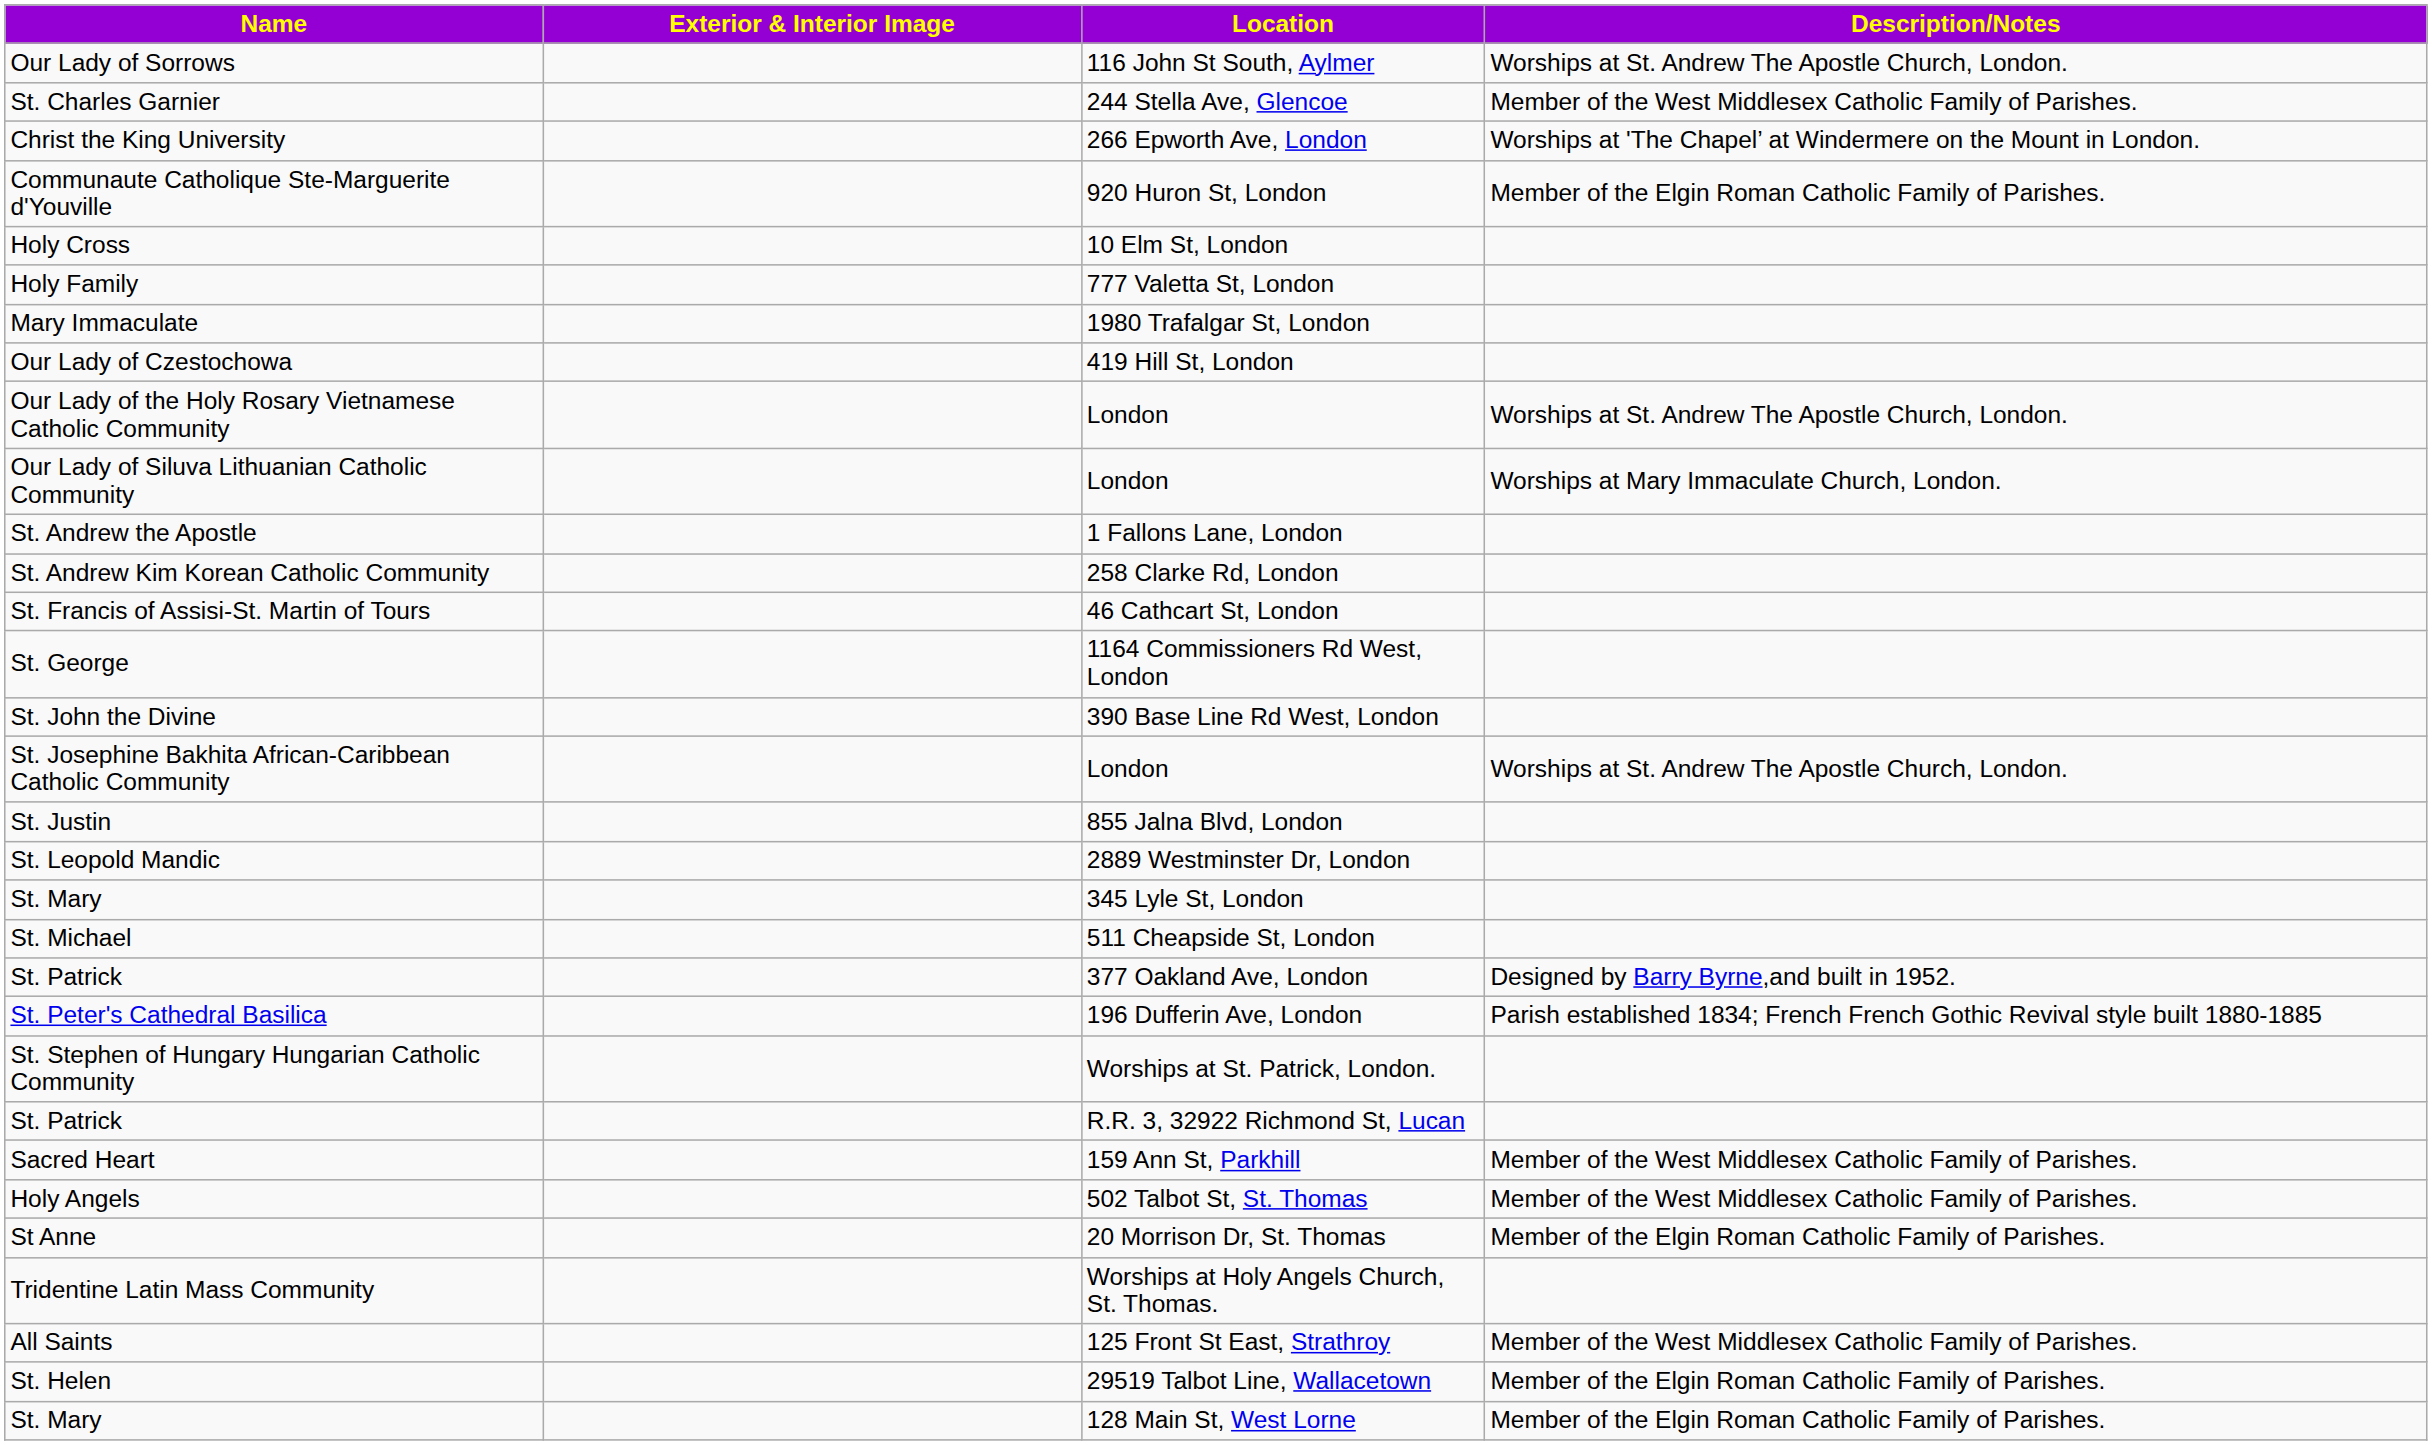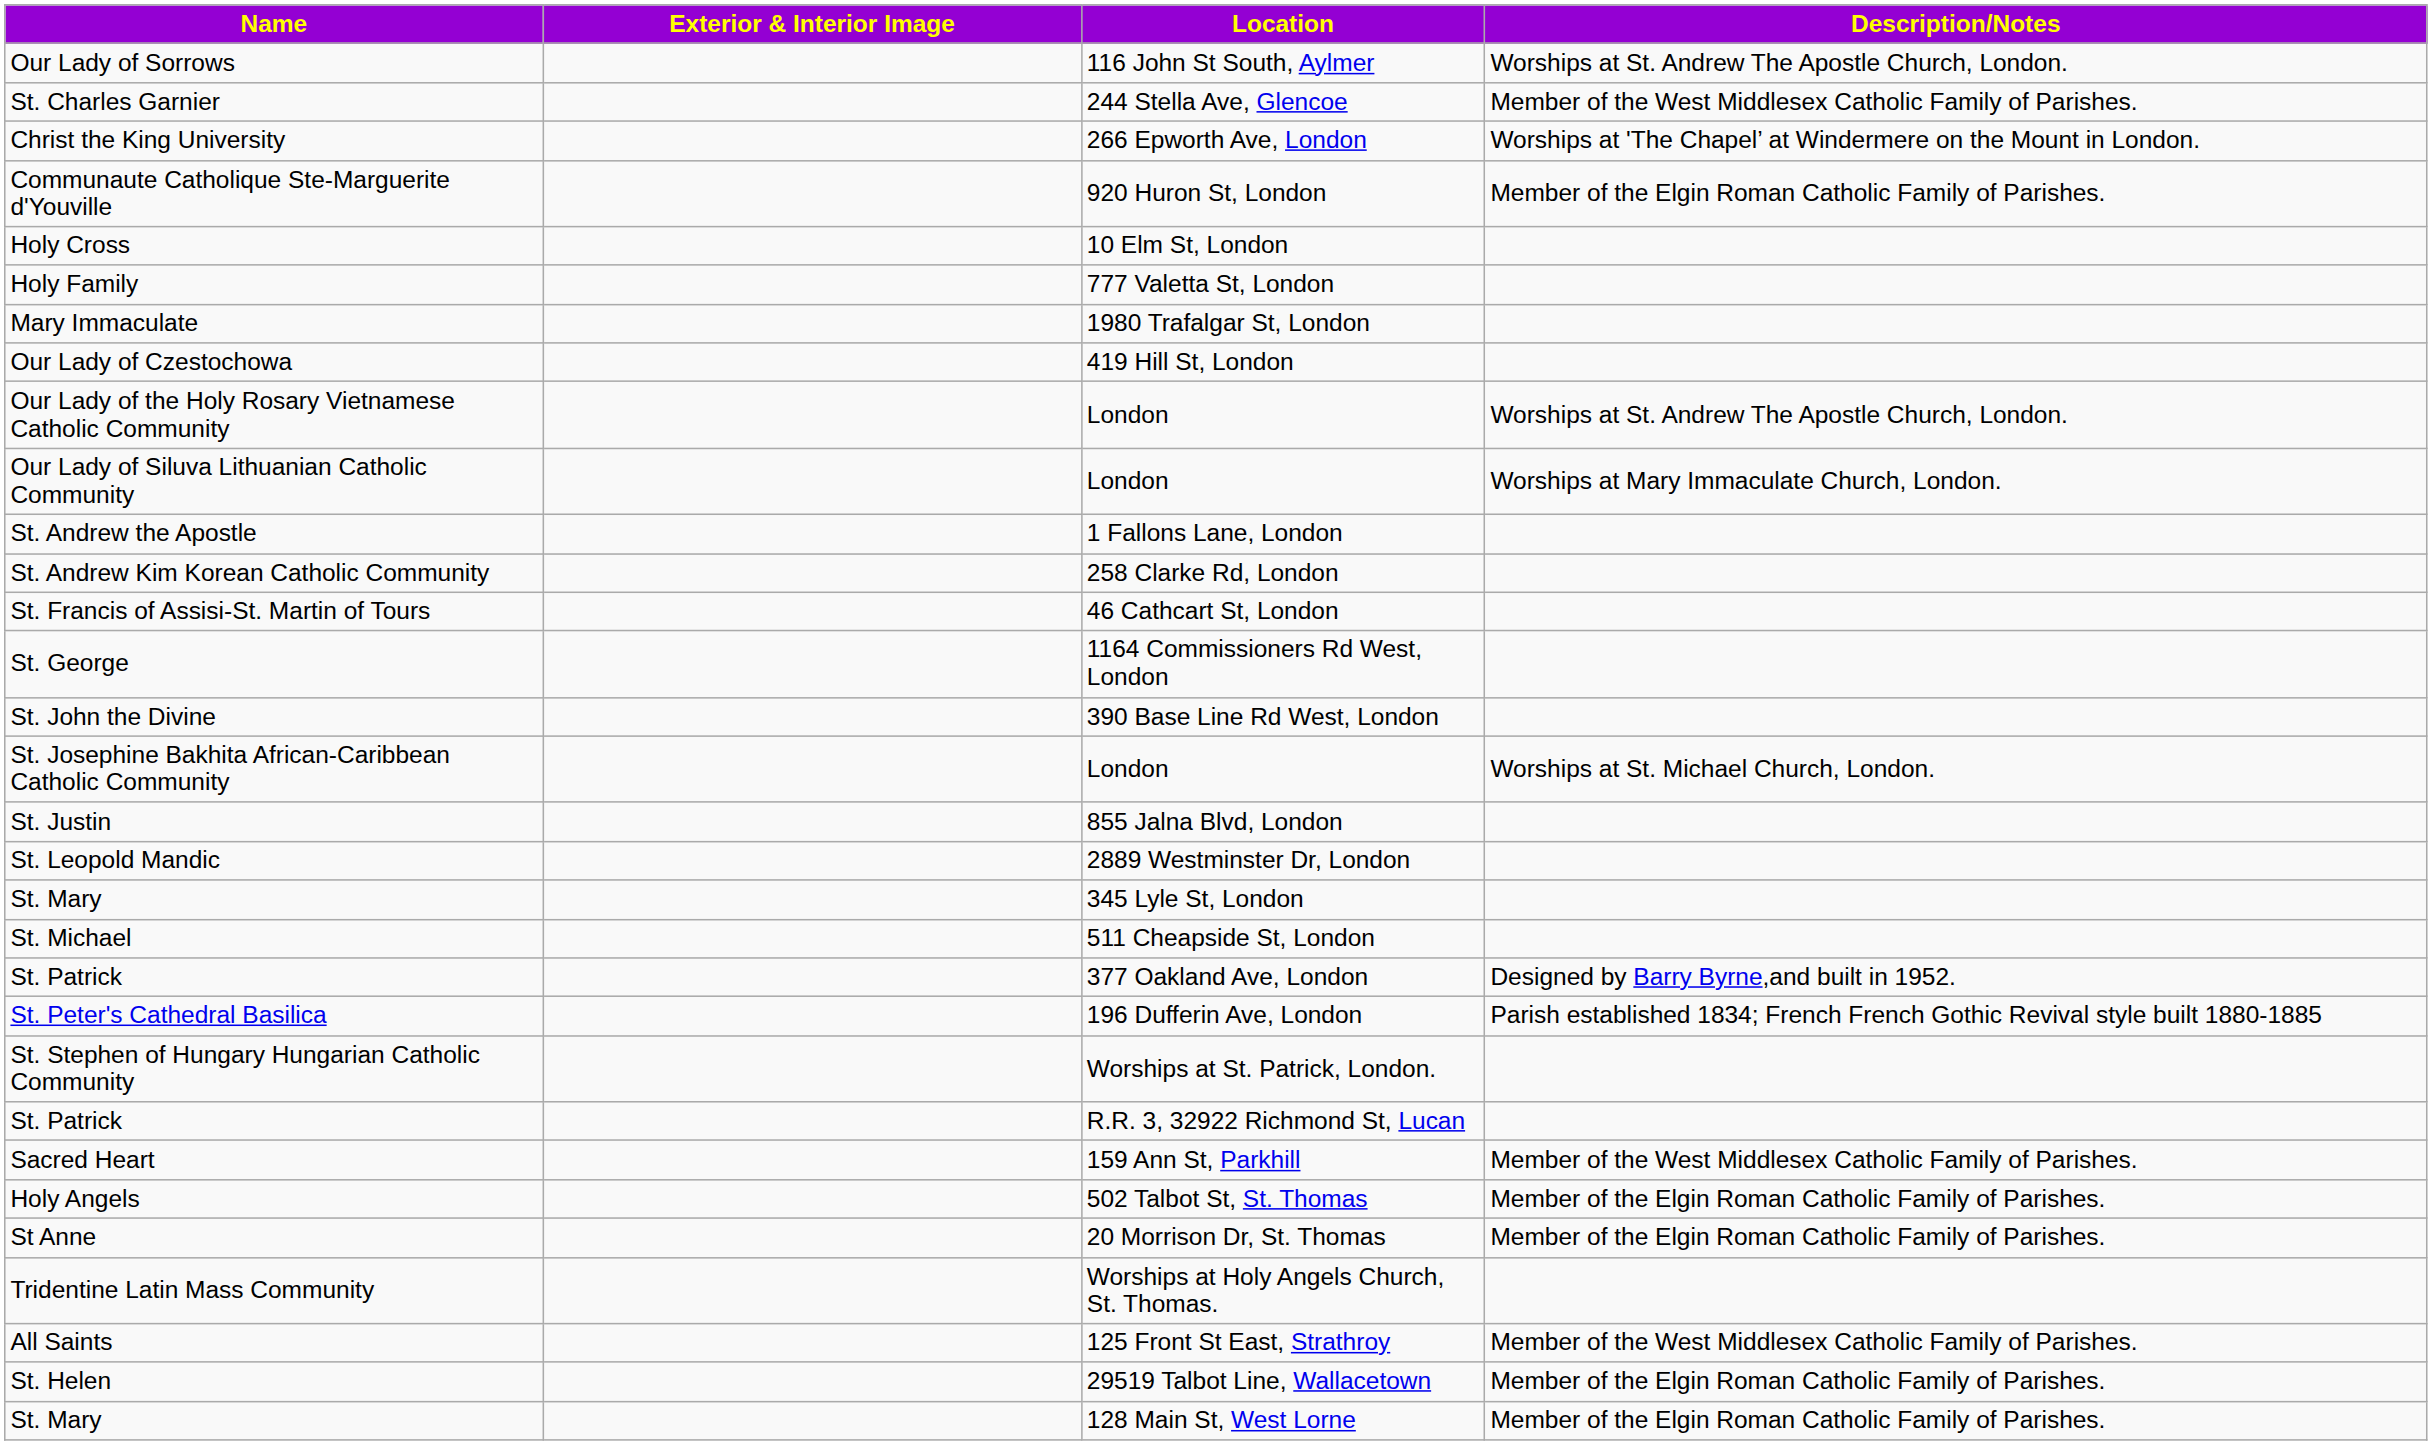St. Josephine Bakhita African-Caribbean Catholic Community | Description/Notes: Worships at St. Andrew The Apostle Church, London. -> Worships at St. Michael Church, London.
Holy Angels | Description/Notes: Member of the West Middlesex Catholic Family of Parishes. -> Member of the Elgin Roman Catholic Family of Parishes.
